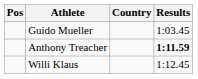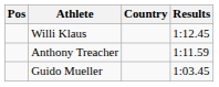rows swapped: Guido Mueller <-> Willi Klaus
Anthony Treacher | Results: bold -> normal
